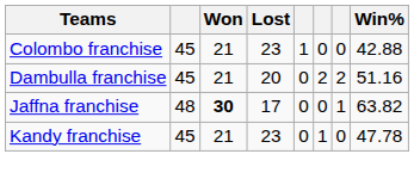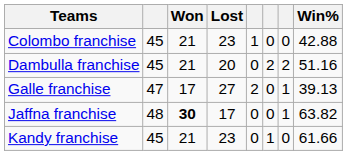+ row: Galle franchise | 47 | 17 | 27 | 2 | 0 | 1 | 39.13
Kandy franchise | Win%: 47.78 -> 61.66
